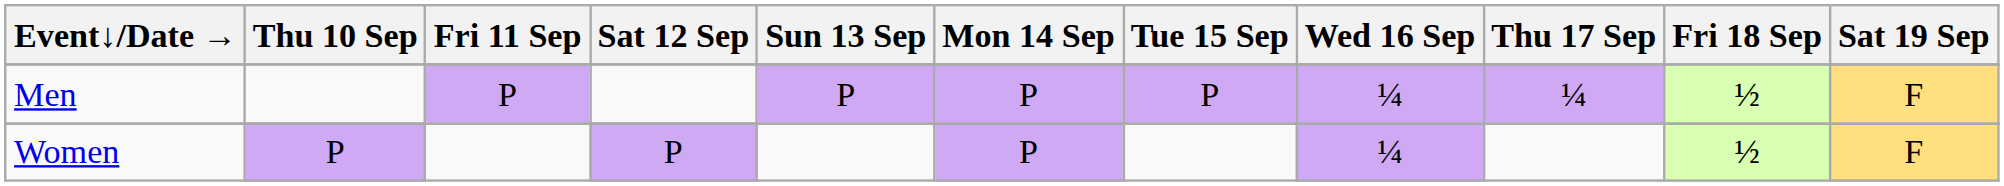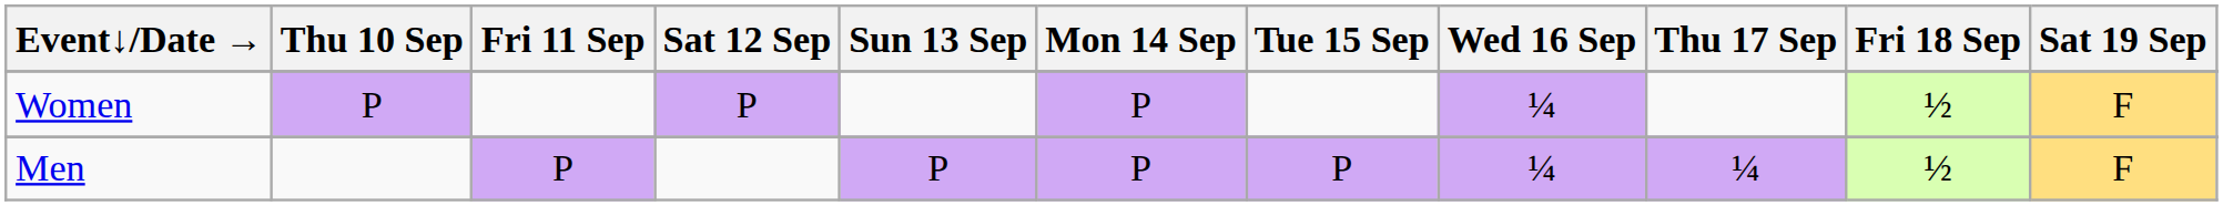rows swapped: Men <-> Women
